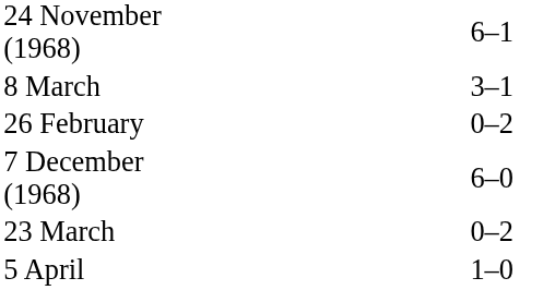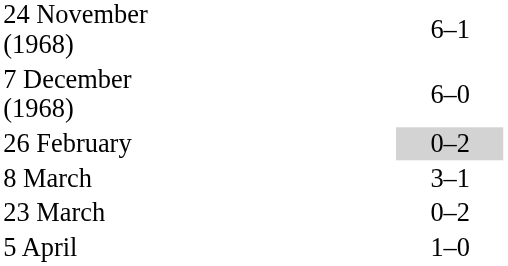rows swapped: 7 December (1968) <-> 8 March
26 February | column 3: no background -> lightgrey background
